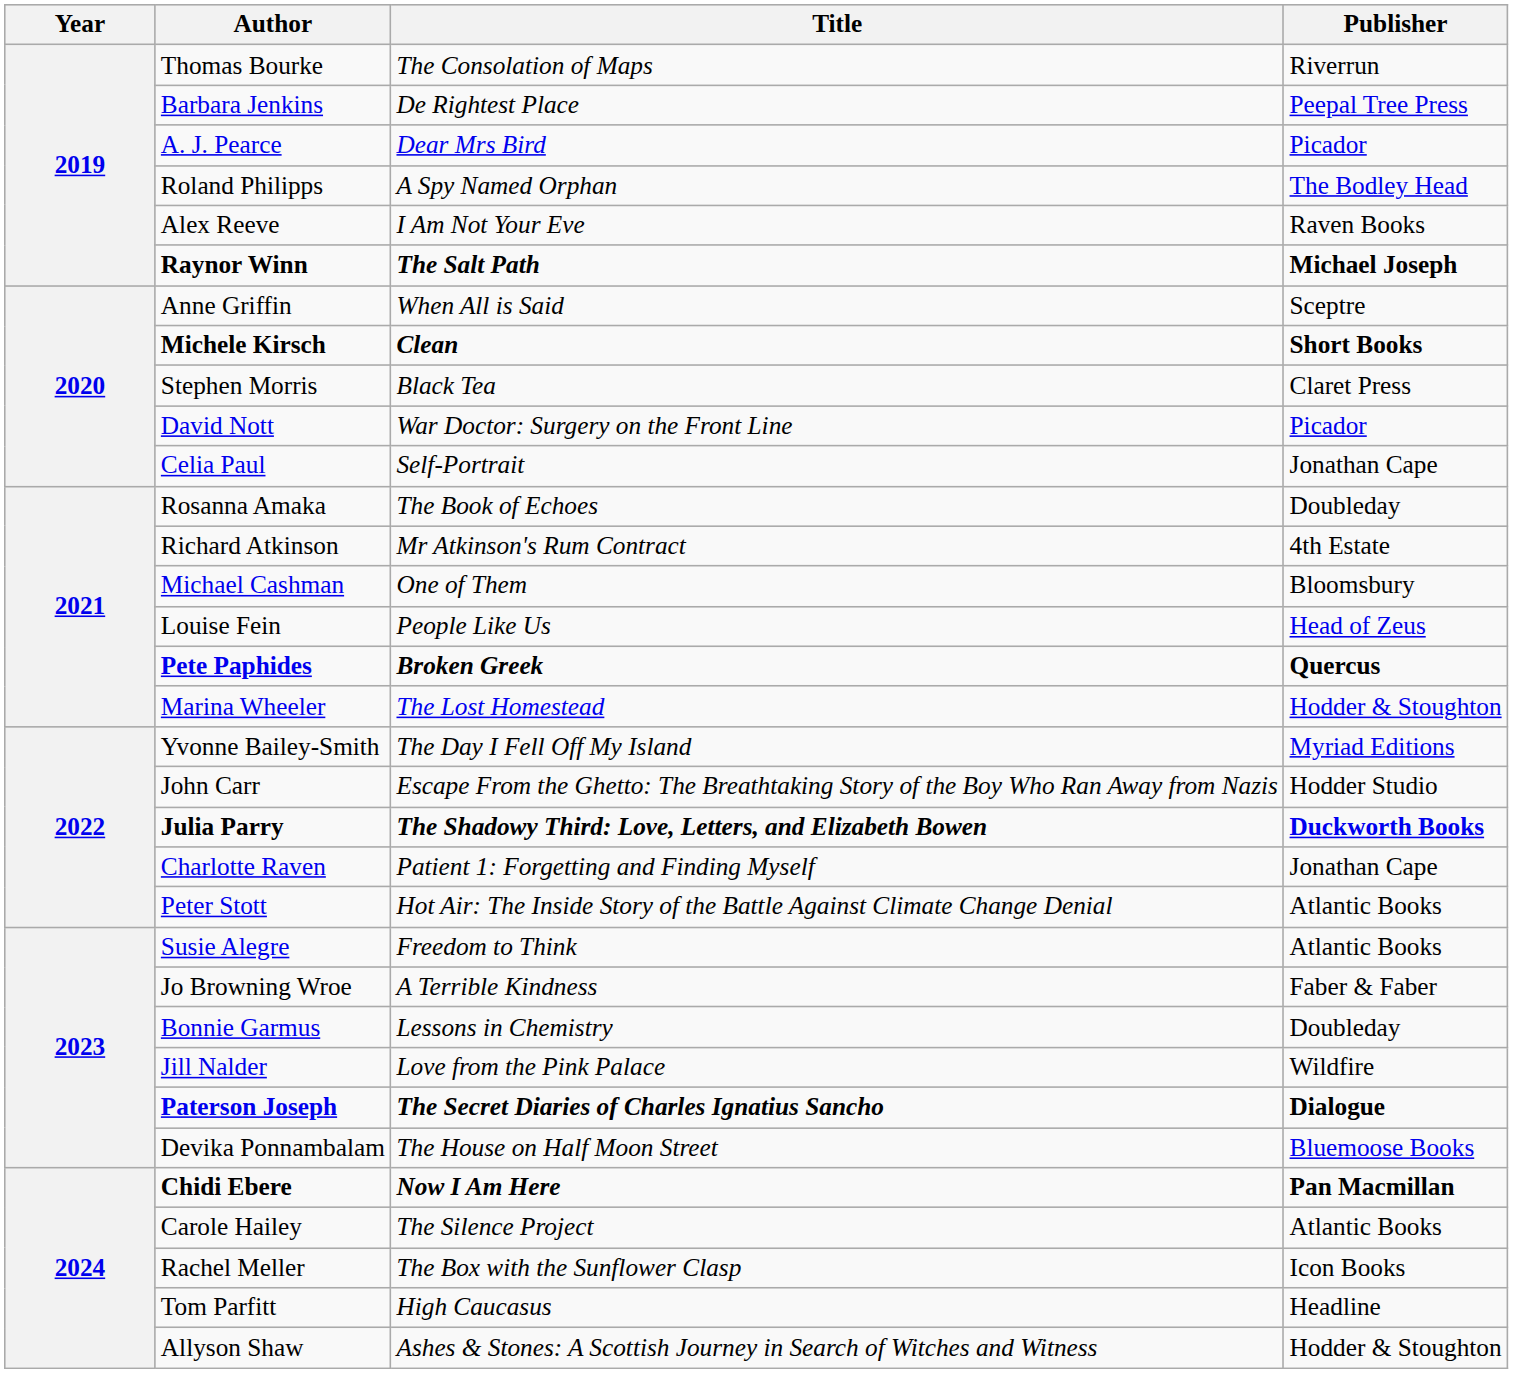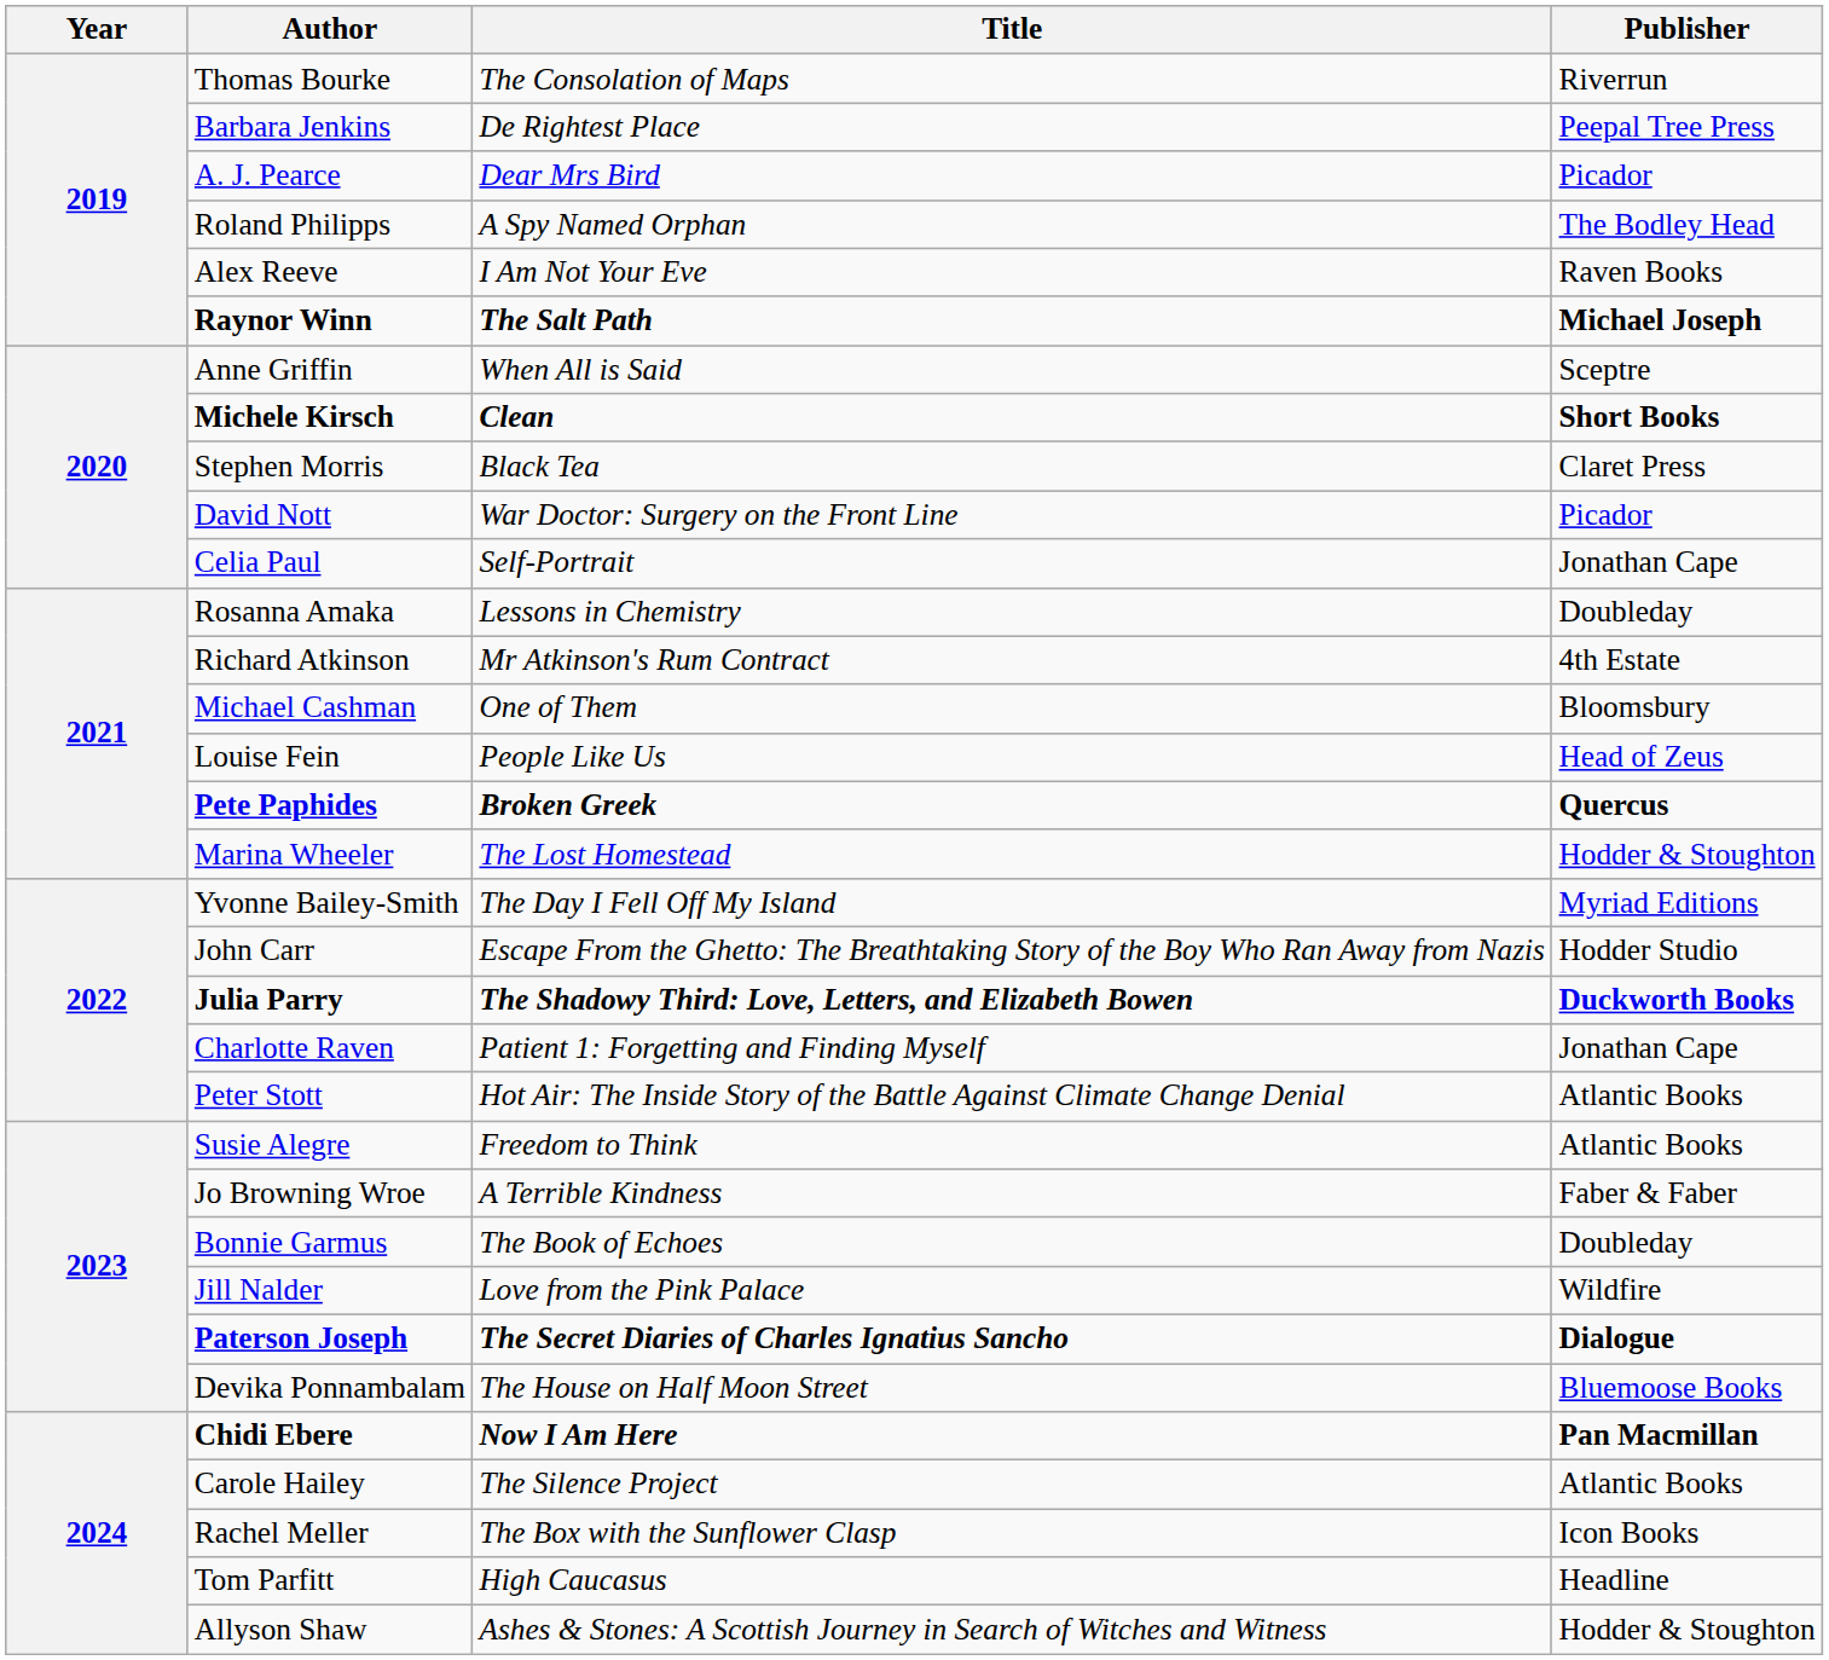Rosanna Amaka | Title: The Book of Echoes -> Lessons in Chemistry
Bonnie Garmus | Title: Lessons in Chemistry -> The Book of Echoes
